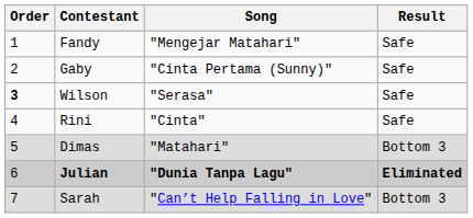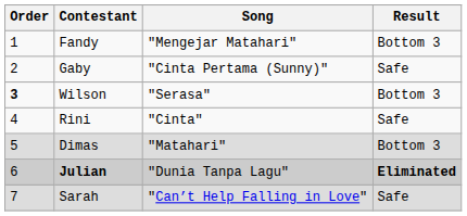Fandy | Result: Safe -> Bottom 3
Wilson | Result: Safe -> Bottom 3
Julian | Song: bold -> normal
Sarah | Result: Bottom 3 -> Safe
